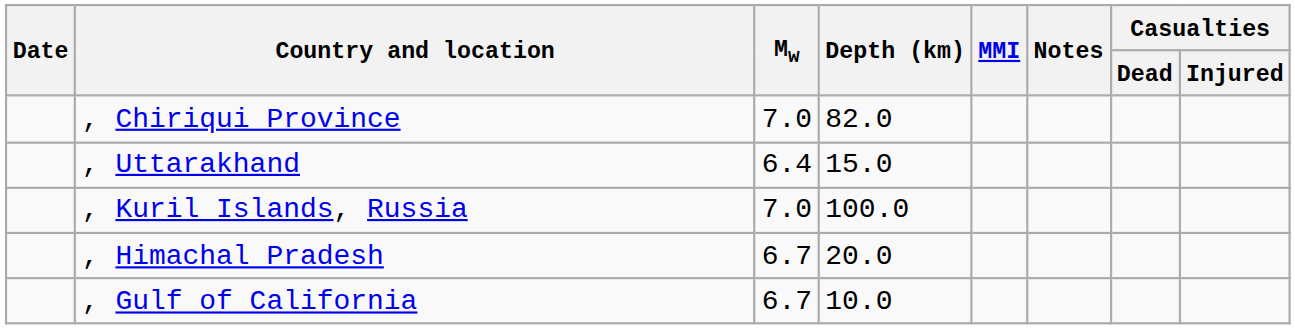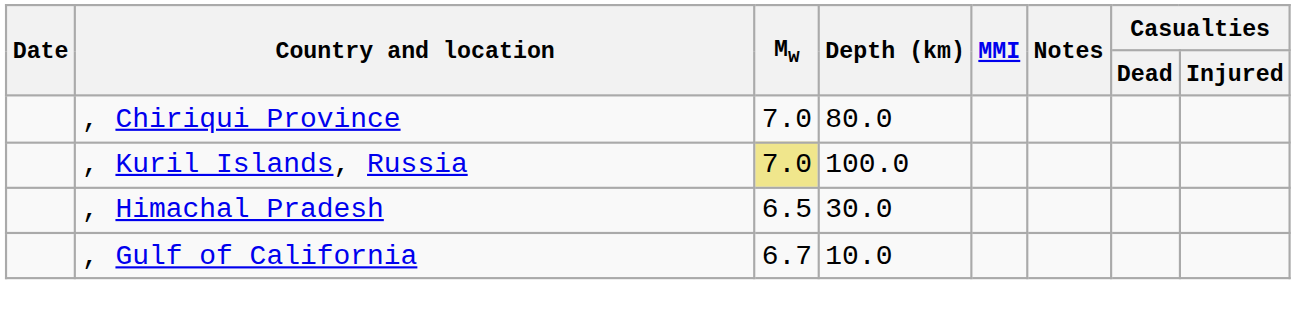, Chiriqui Province | Depth (km): 82.0 -> 80.0
- row: , Uttarakhand | 6.4 | 15.0
, Kuril Islands, Russia | Mw: no background -> khaki background
, Himachal Pradesh | Mw: 6.7 -> 6.5
, Himachal Pradesh | Depth (km): 20.0 -> 30.0
